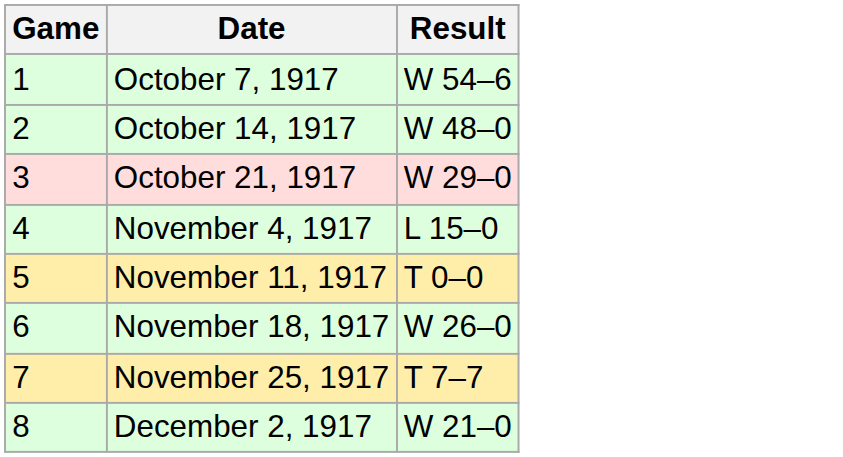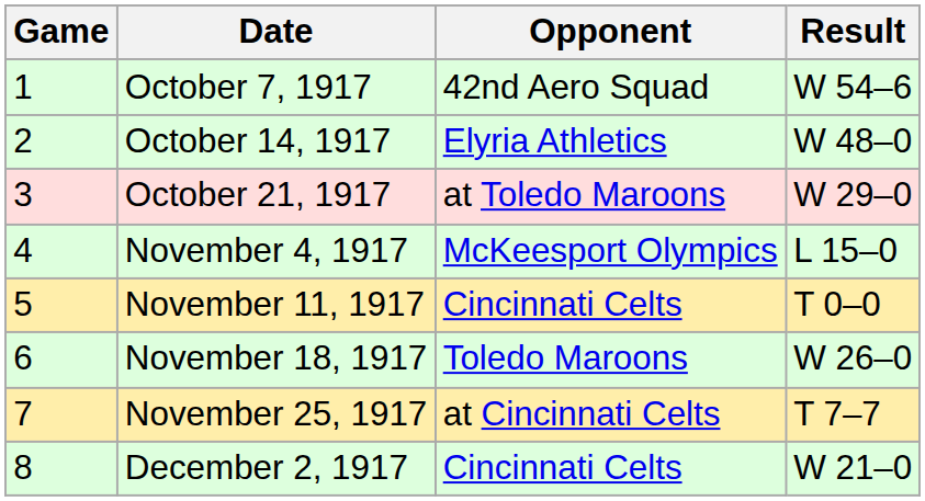+ column: Opponent | 42nd Aero Squad | Elyria Athletics | at Toledo Maroons | McKeesport Olympics | Cincinnati Celts | Toledo Maroons | at Cincinnati Celts | Cincinnati Celts
